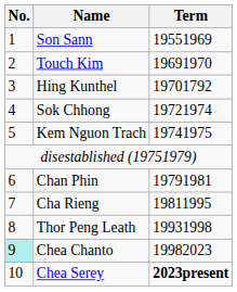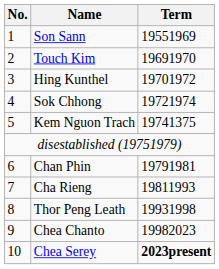Hing Kunthel | Term: 19701792 -> 19701972
Kem Nguon Trach | Term: 19741975 -> 19741375
Cha Rieng | Term: 19811995 -> 19811993
Chea Chanto | No.: paleturquoise background -> no background
